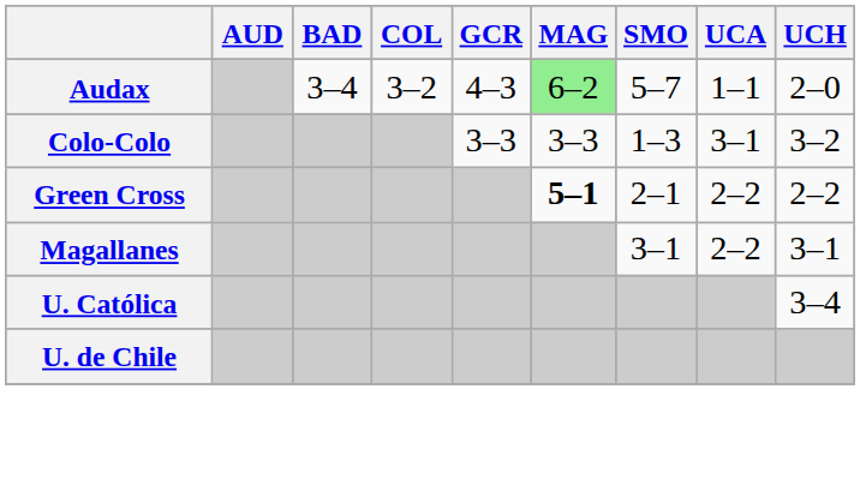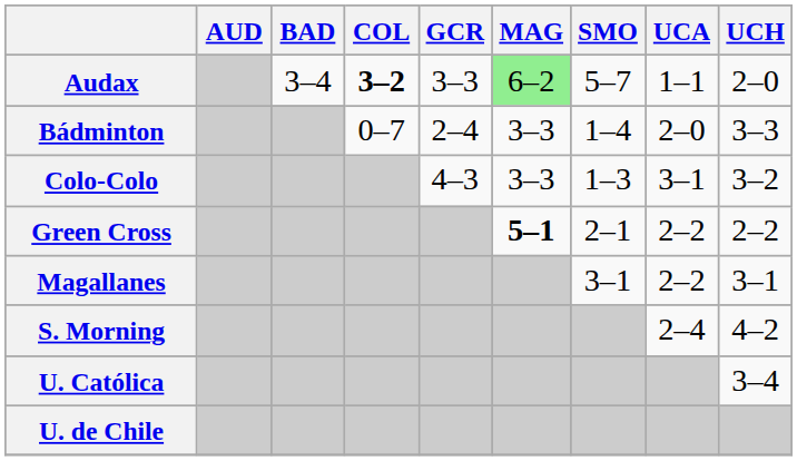Audax | COL: normal -> bold
Audax | GCR: 4–3 -> 3–3
+ row: Bádminton | 0–7 | 2–4 | 3–3 | 1–4 | 2–0 | 3–3
Colo-Colo | GCR: 3–3 -> 4–3
+ row: S. Morning | 2–4 | 4–2
